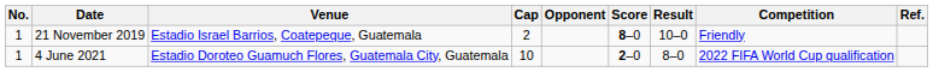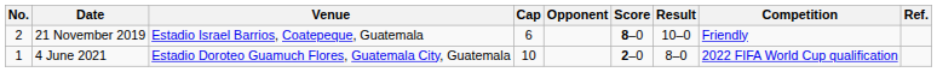21 November 2019 | No.: 1 -> 2
21 November 2019 | Cap: 2 -> 6
